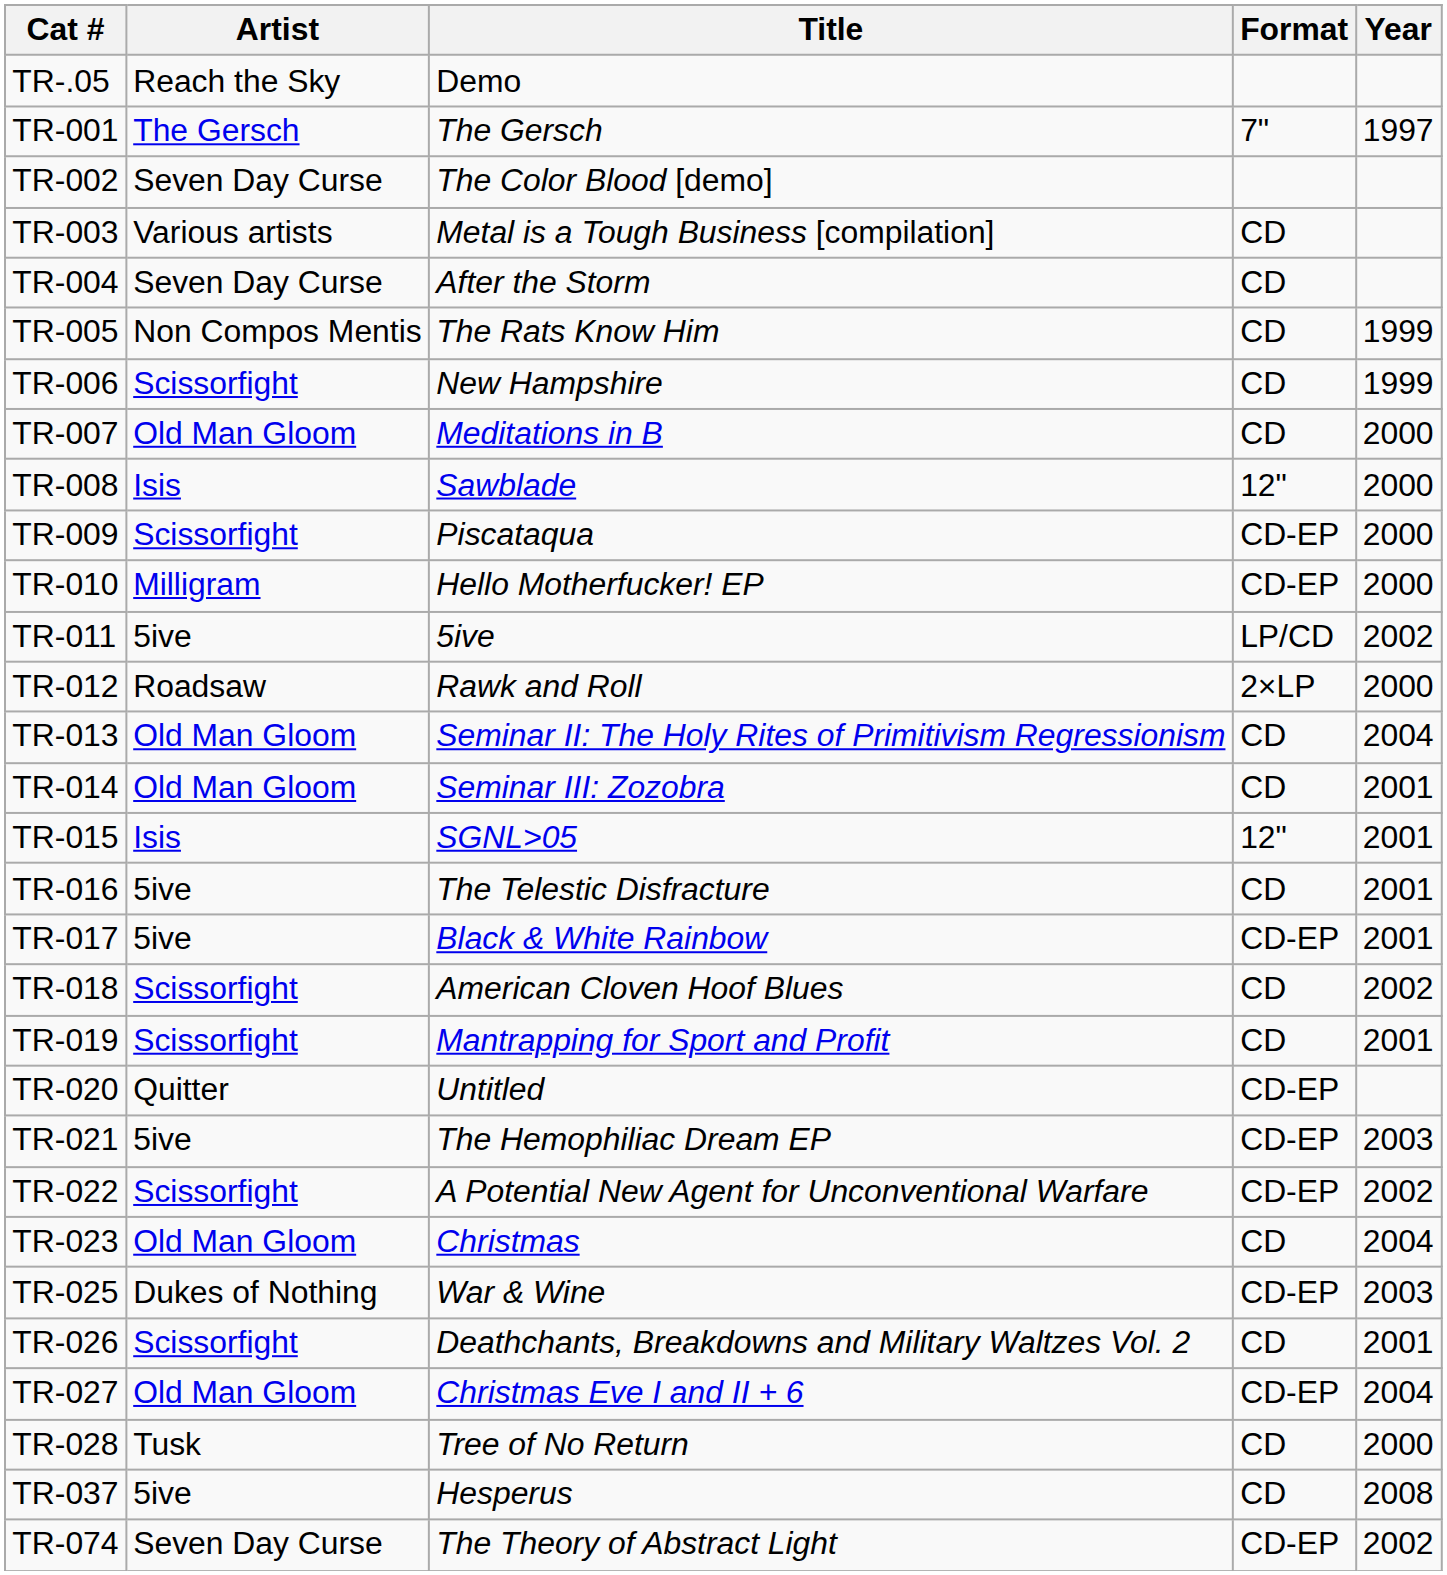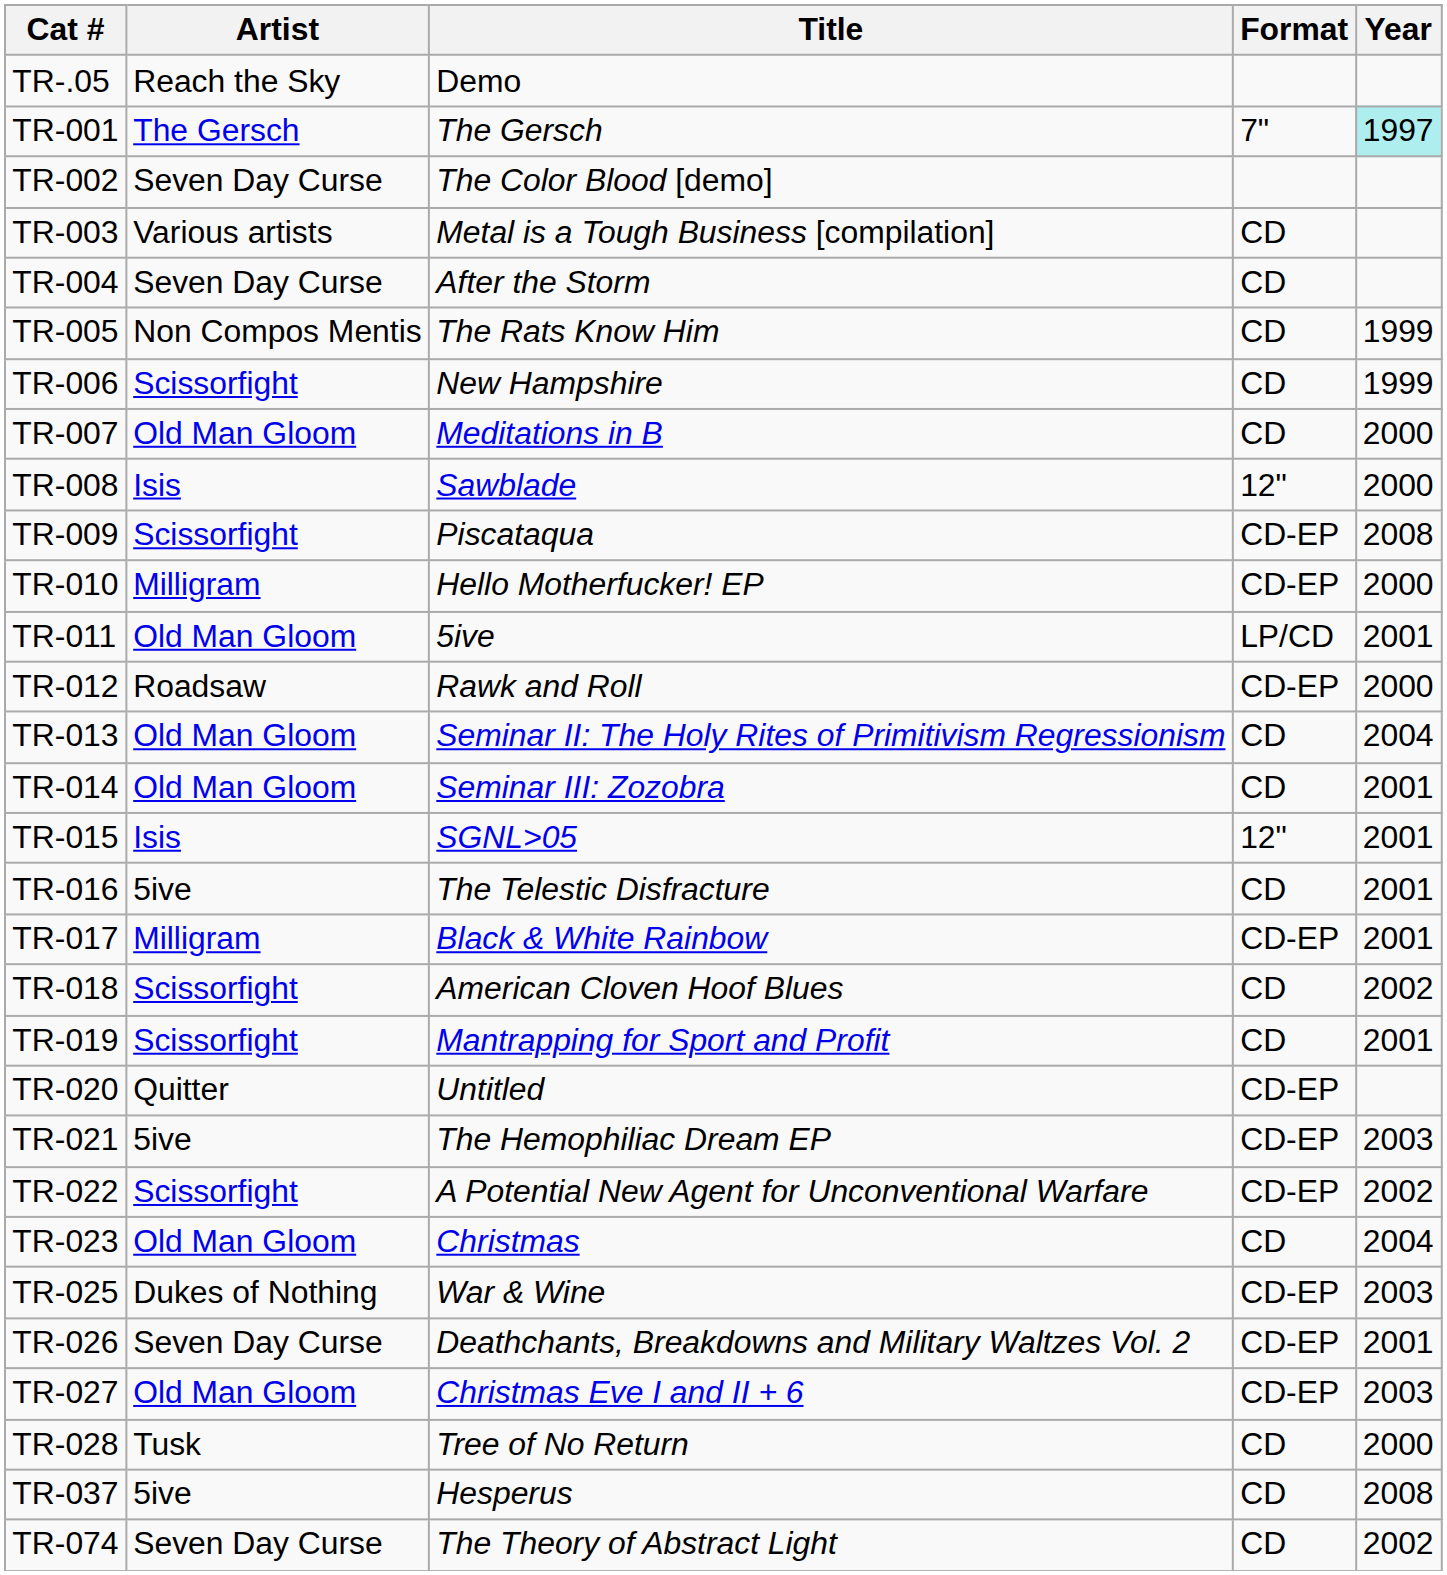TR-001 | Year: no background -> paleturquoise background
TR-009 | Year: 2000 -> 2008
TR-011 | Artist: 5ive -> Old Man Gloom
TR-011 | Year: 2002 -> 2001
TR-012 | Format: 2×LP -> CD-EP
TR-017 | Artist: 5ive -> Milligram
TR-026 | Artist: Scissorfight -> Seven Day Curse
TR-026 | Format: CD -> CD-EP
TR-027 | Year: 2004 -> 2003
TR-074 | Format: CD-EP -> CD
